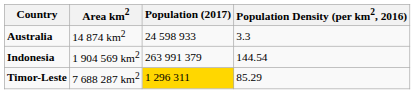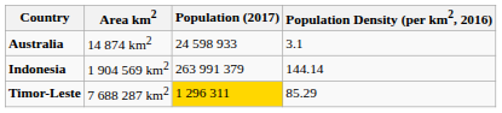Australia | Population Density (per km2, 2016): 3.3 -> 3.1
Indonesia | Population Density (per km2, 2016): 144.54 -> 144.14
